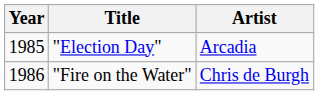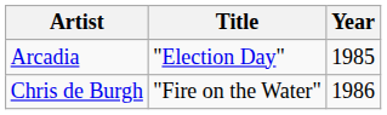columns swapped: Year <-> Artist
